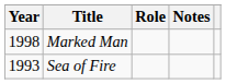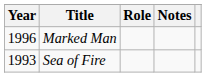Marked Man | Year: 1998 -> 1996
